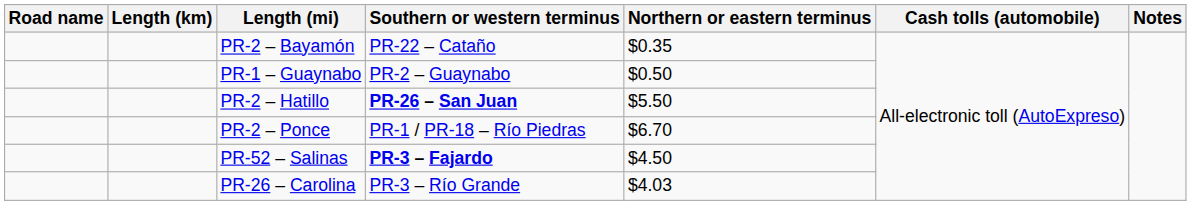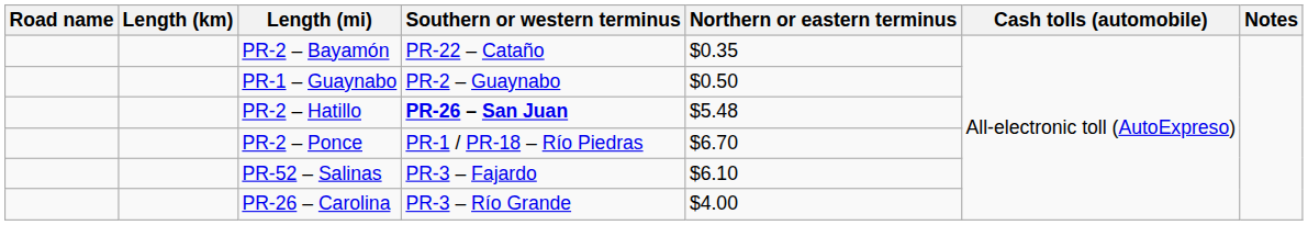PR-2 – Hatillo | Northern or eastern terminus: $5.50 -> $5.48
PR-52 – Salinas | Southern or western terminus: bold -> normal
PR-52 – Salinas | Northern or eastern terminus: $4.50 -> $6.10
PR-26 – Carolina | Northern or eastern terminus: $4.03 -> $4.00
